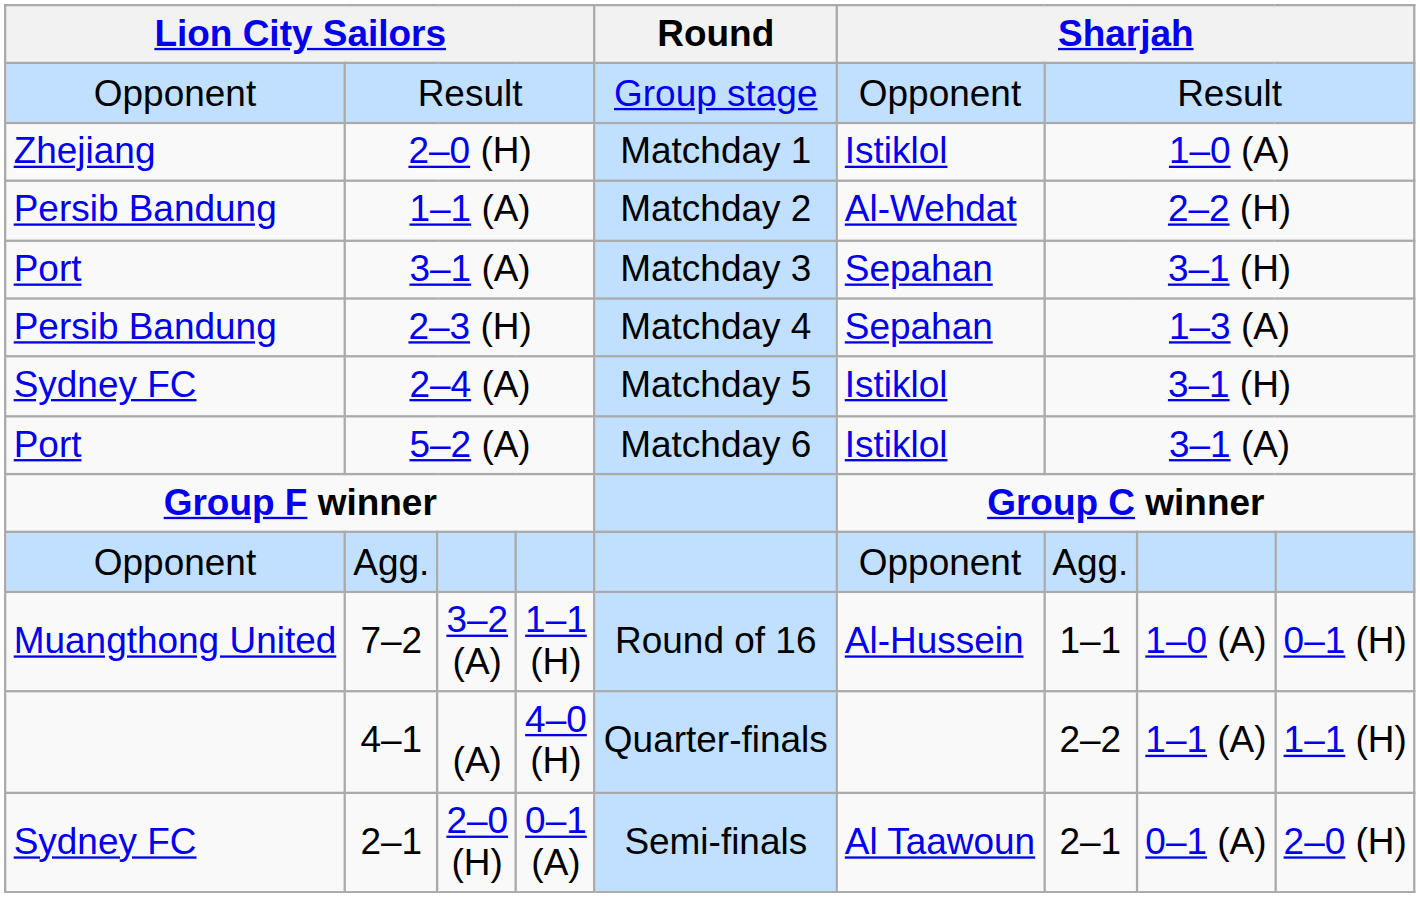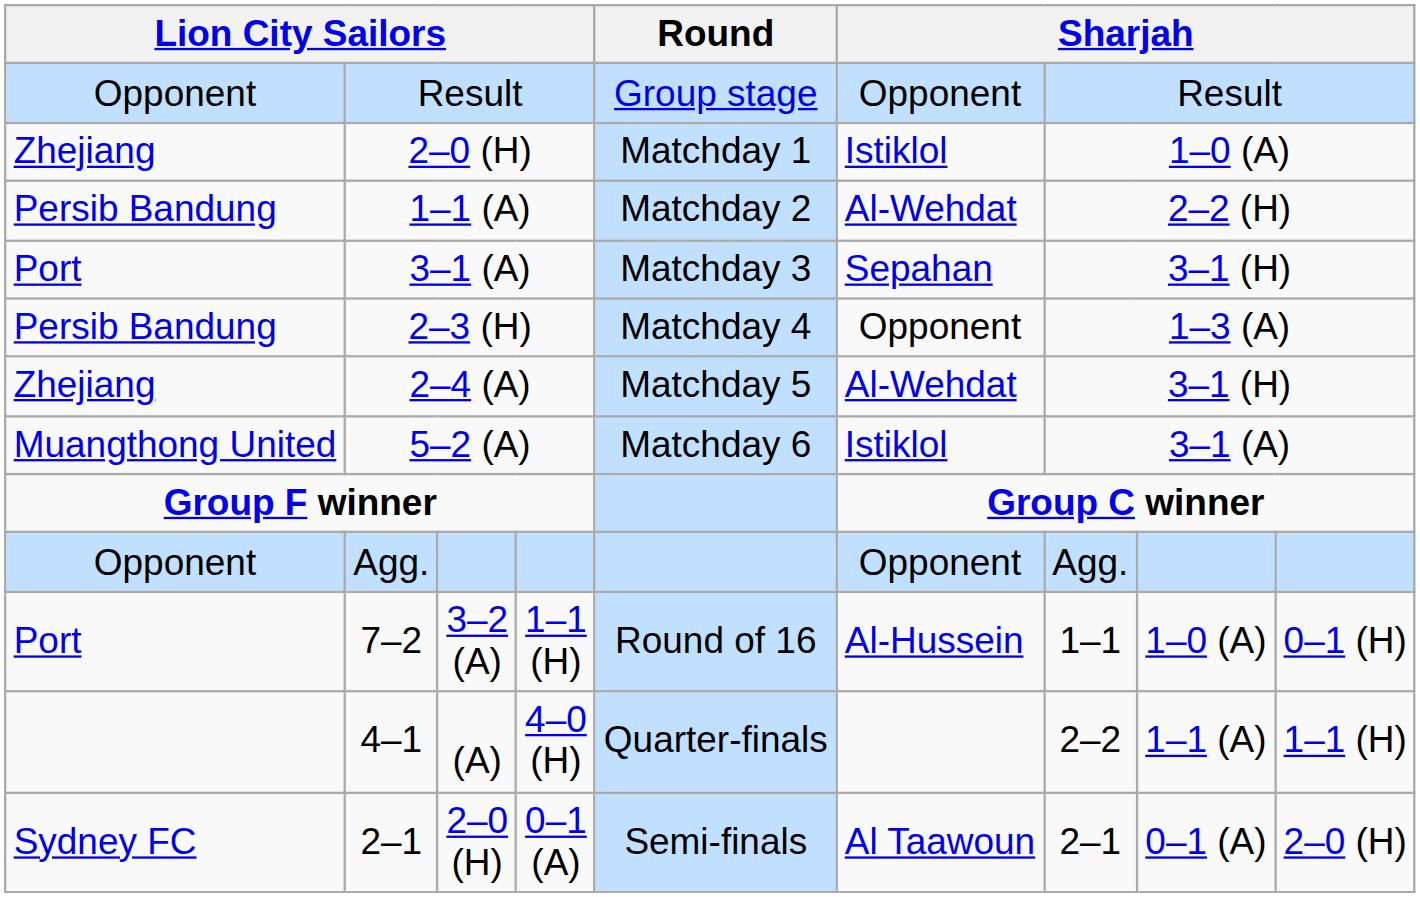2–3 (H) | column 6: Sepahan -> Opponent
2–4 (A) | column 1: Sydney FC -> Zhejiang
2–4 (A) | column 6: Istiklol -> Al-Wehdat
5–2 (A) | column 1: Port -> Muangthong United
7–2 | column 1: Muangthong United -> Port
